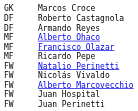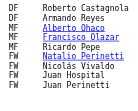- row: GK | Marcos Croce
- row: FW | Alberto Marcovecchio
